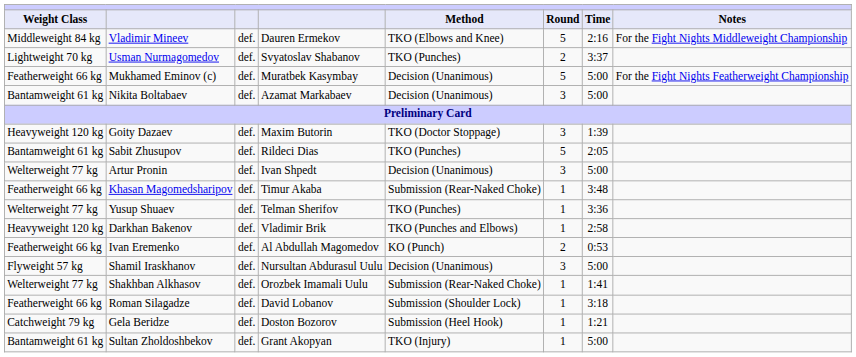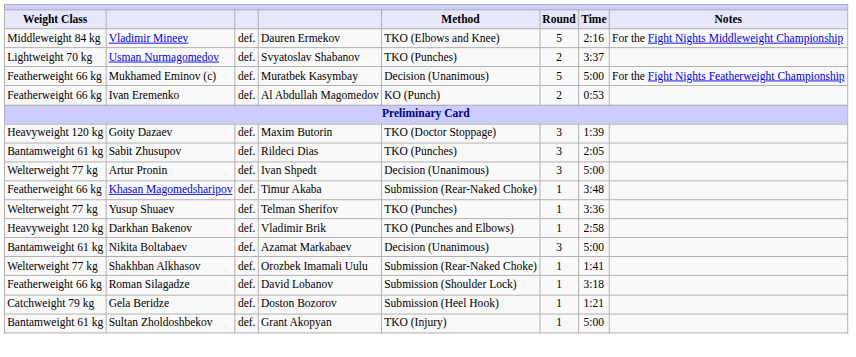rows swapped: Ivan Eremenko <-> Nikita Boltabaev
Sabit Zhusupov | Round: 5 -> 3
- row: Flyweight 57 kg | Shamil Iraskhanov | def. | Nursultan Abdurasul Uulu | Decision (Unanimous) | 3 | 5:00
